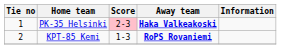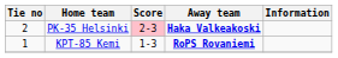PK-35 Helsinki | Tie no: 1 -> 2
KPT-85 Kemi | Tie no: 2 -> 1
